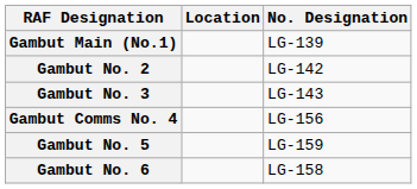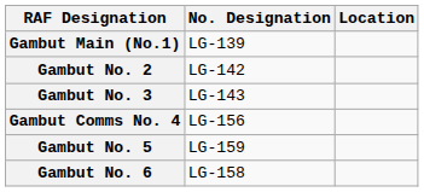columns swapped: No. Designation <-> Location
